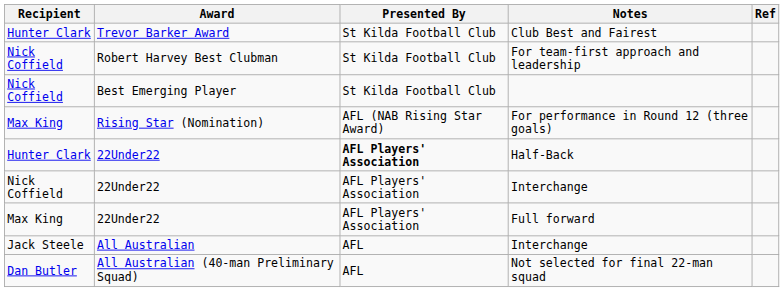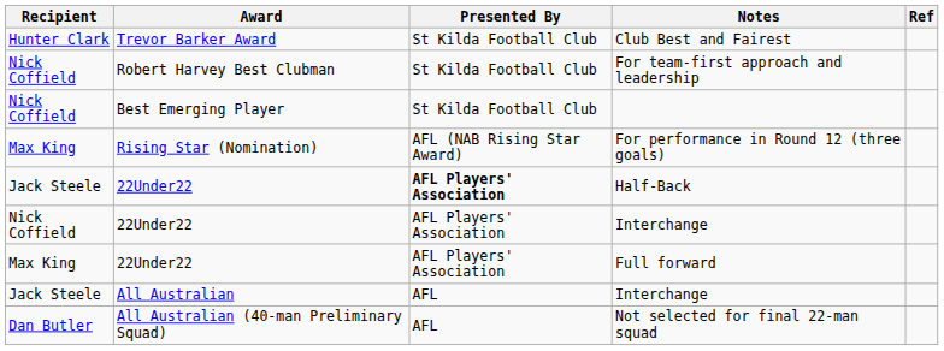Half-Back | Recipient: Hunter Clark -> Jack Steele
